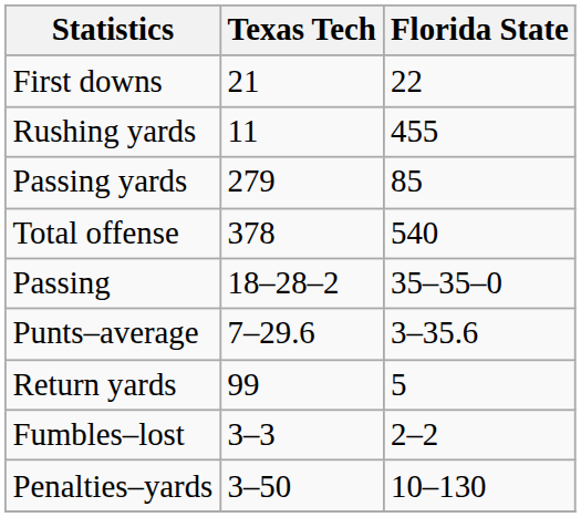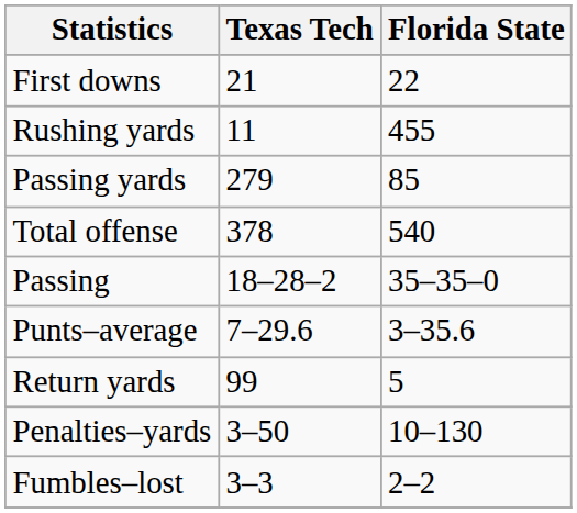rows swapped: Fumbles–lost <-> Penalties–yards
